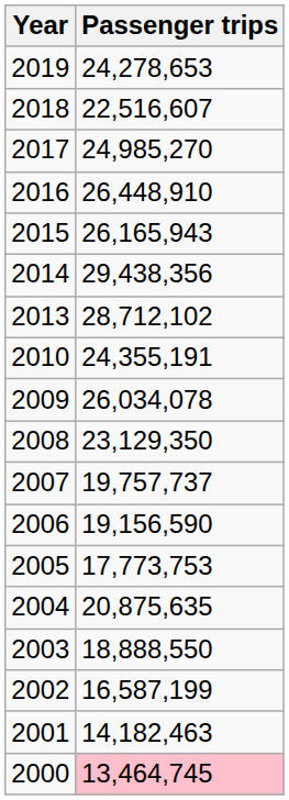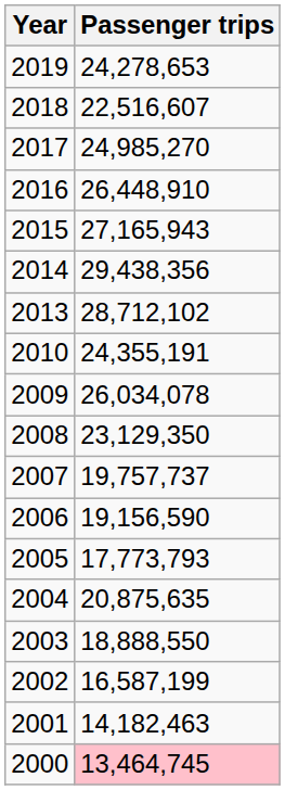2015 | Passenger trips: 26,165,943 -> 27,165,943
2005 | Passenger trips: 17,773,753 -> 17,773,793
